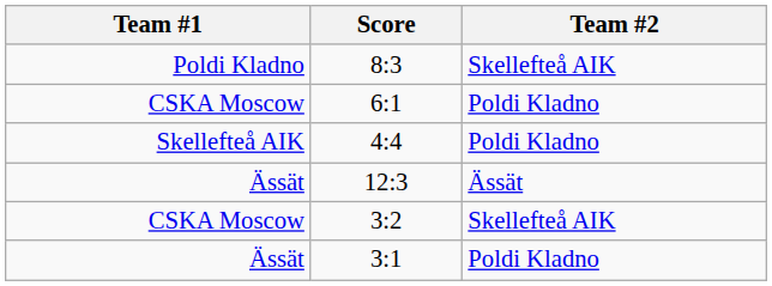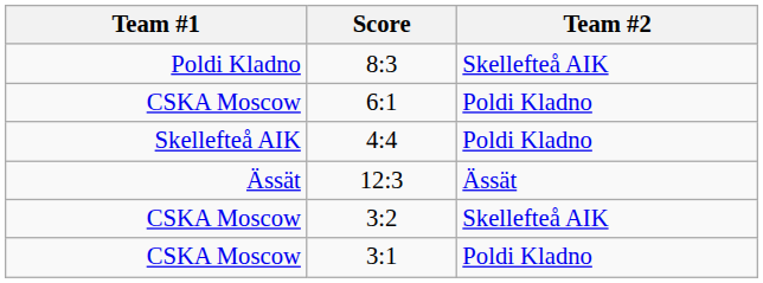3:1 | Team #1: Ässät -> CSKA Moscow
